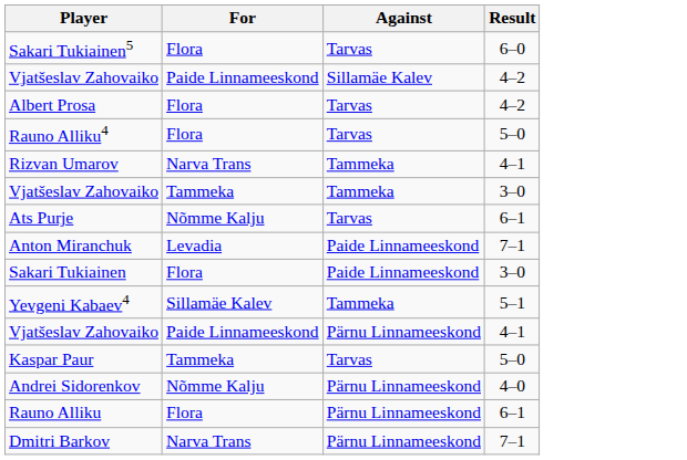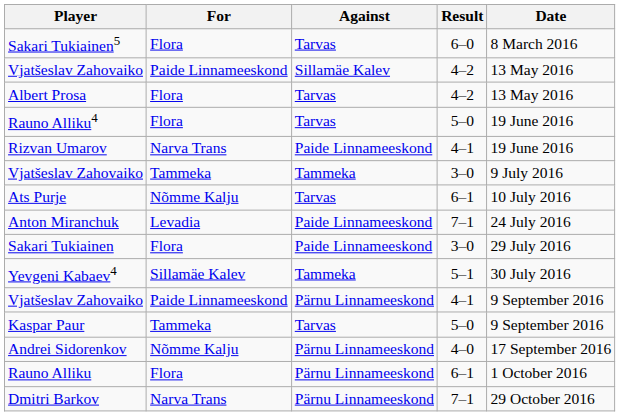+ column: Date | 8 March 2016 | 13 May 2016 | 13 May 2016 | 19 June 2016 | 19 June 2016 | 9 July 2016 | 10 July 2016 | 24 July 2016 | 29 July 2016 | 30 July 2016 | 9 September 2016 | 9 September 2016 | 17 September 2016 | 1 October 2016 | 29 October 2016
Rizvan Umarov | Against: Tammeka -> Paide Linnameeskond
